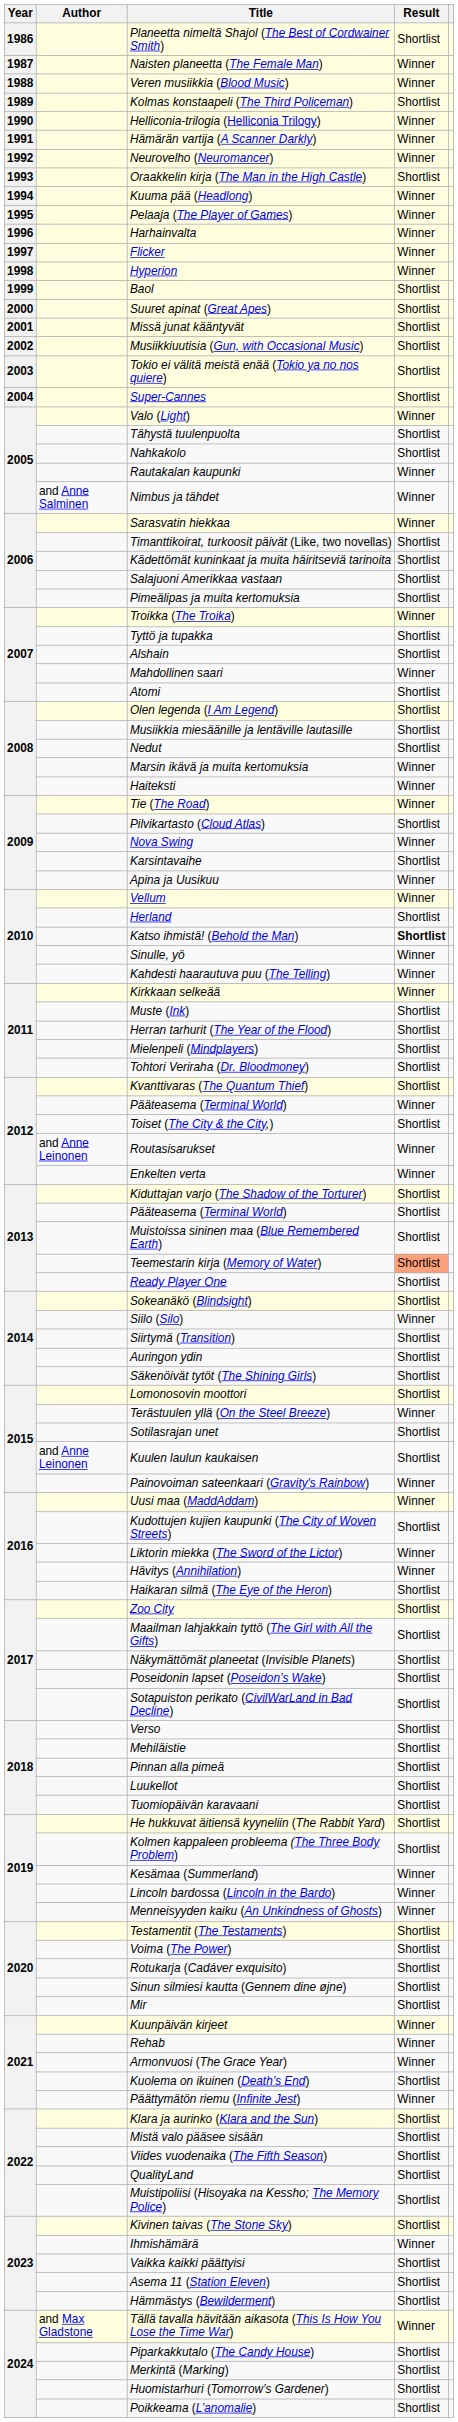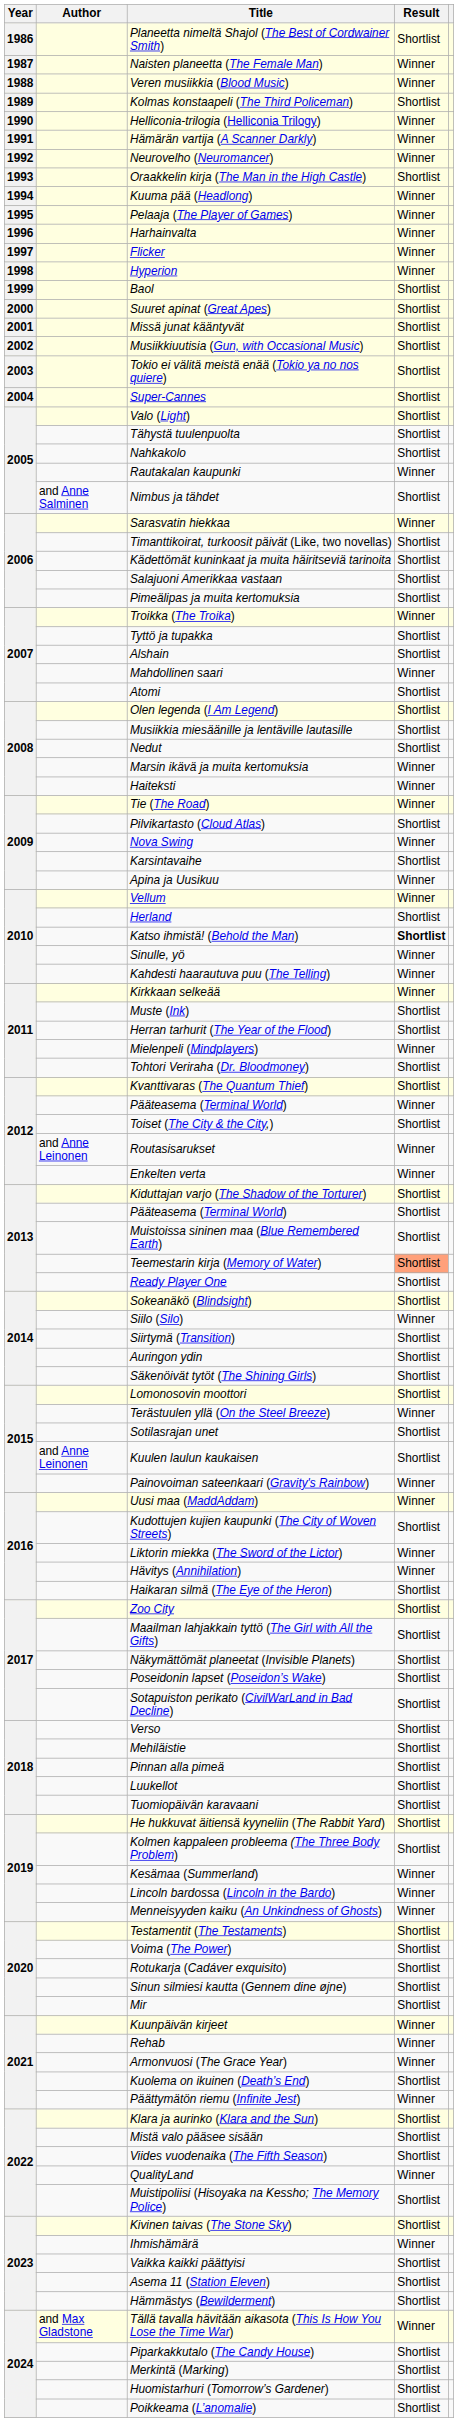Valo (Light) | Result: Winner -> Shortlist
Nimbus ja tähdet | Result: Winner -> Shortlist
Mielenpeli (Mindplayers) | Result: Shortlist -> Winner
QualityLand | Result: Shortlist -> Winner
